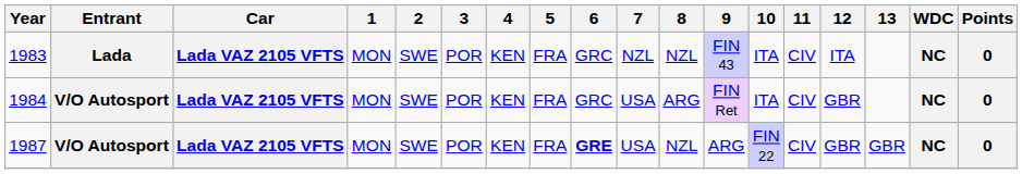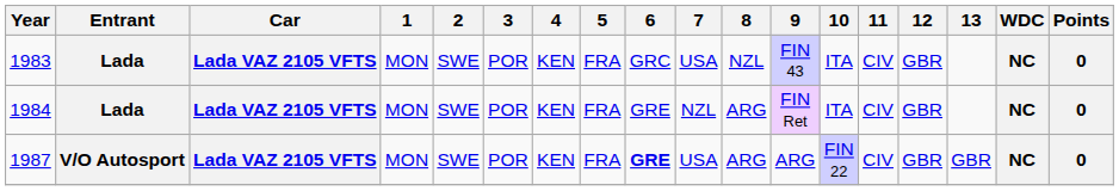1983 | 7: NZL -> USA
1983 | 12: ITA -> GBR
1984 | Entrant: V/O Autosport -> Lada
1984 | 6: GRC -> GRE
1984 | 7: USA -> NZL
1987 | 8: NZL -> ARG
